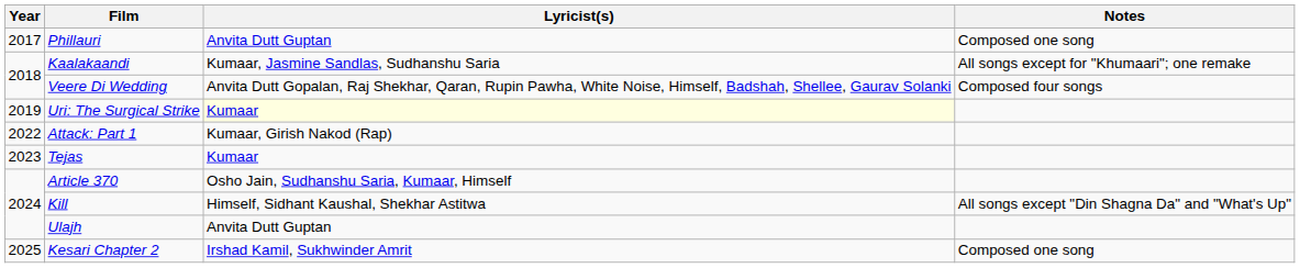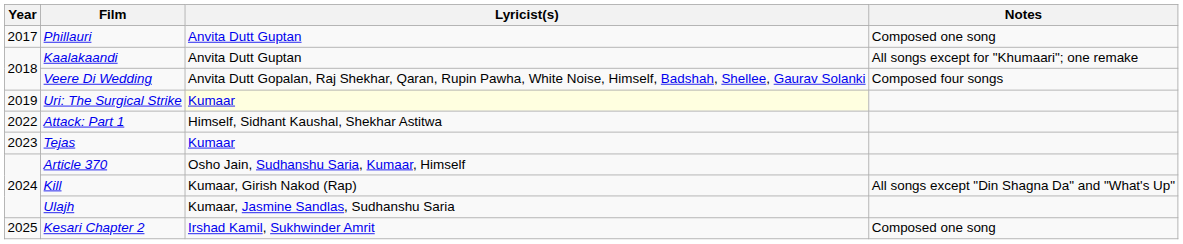Kaalakaandi | Lyricist(s): Kumaar, Jasmine Sandlas, Sudhanshu Saria -> Anvita Dutt Guptan
Attack: Part 1 | Lyricist(s): Kumaar, Girish Nakod (Rap) -> Himself, Sidhant Kaushal, Shekhar Astitwa
Kill | Lyricist(s): Himself, Sidhant Kaushal, Shekhar Astitwa -> Kumaar, Girish Nakod (Rap)
Ulajh | Lyricist(s): Anvita Dutt Guptan -> Kumaar, Jasmine Sandlas, Sudhanshu Saria
